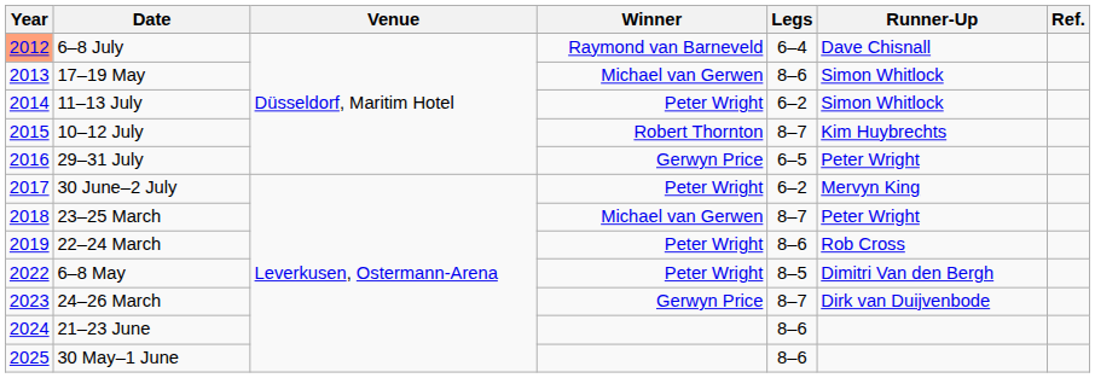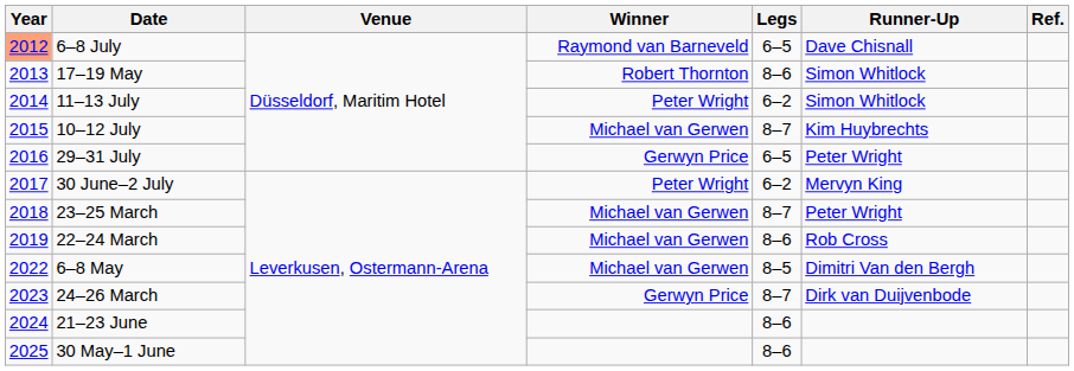6–8 July | Legs: 6–4 -> 6–5
17–19 May | Winner: Michael van Gerwen -> Robert Thornton
10–12 July | Winner: Robert Thornton -> Michael van Gerwen
22–24 March | Winner: Peter Wright -> Michael van Gerwen
6–8 May | Winner: Peter Wright -> Michael van Gerwen
